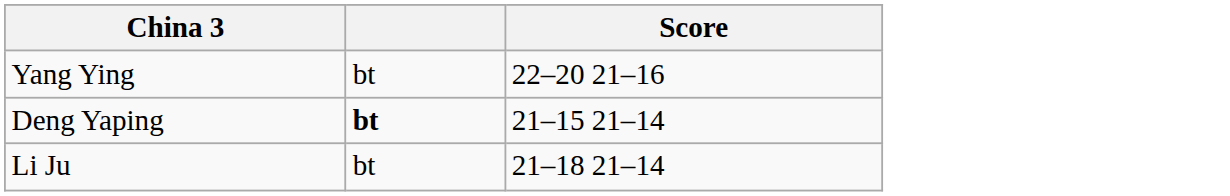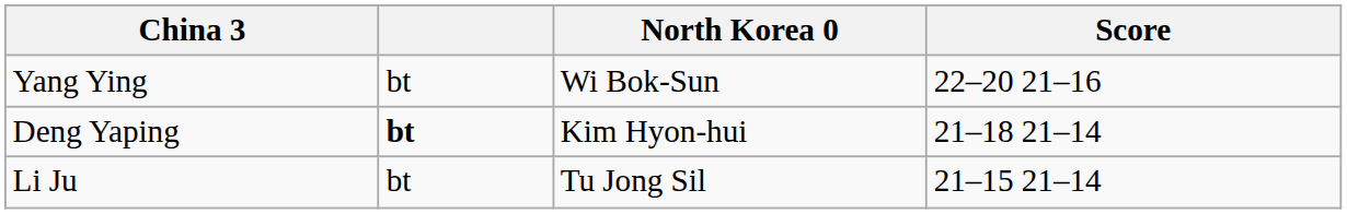+ column: North Korea 0 | Wi Bok-Sun | Kim Hyon-hui | Tu Jong Sil
Deng Yaping | Score: 21–15 21–14 -> 21–18 21–14
Li Ju | Score: 21–18 21–14 -> 21–15 21–14
